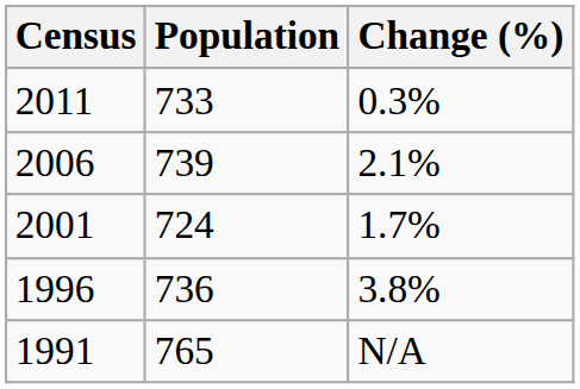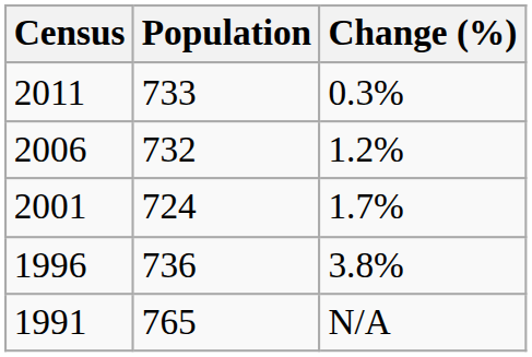2006 | Population: 739 -> 732
2006 | Change (%): 2.1% -> 1.2%
